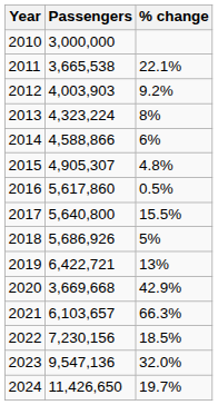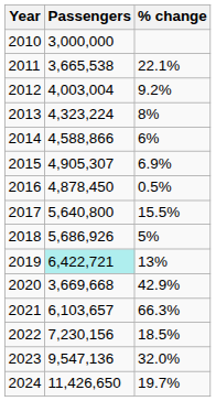2012 | Passengers: 4,003,903 -> 4,003,004
2015 | % change: 4.8% -> 6.9%
2016 | Passengers: 5,617,860 -> 4,878,450
2019 | Passengers: no background -> paleturquoise background
